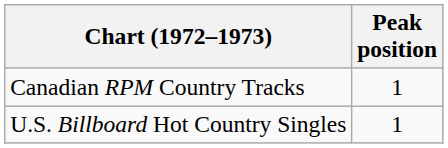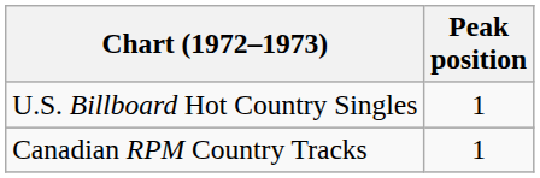rows swapped: U.S. Billboard Hot Country Singles <-> Canadian RPM Country Tracks
